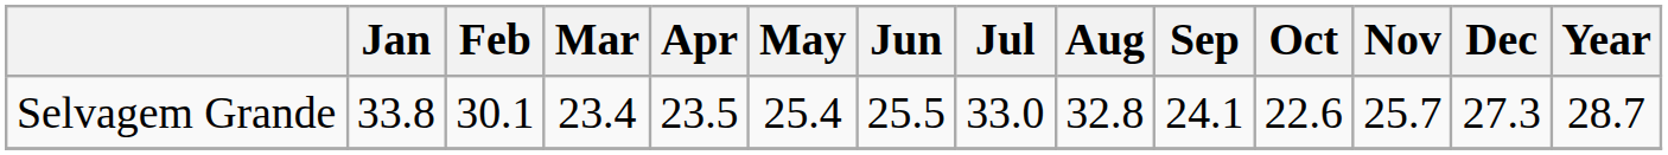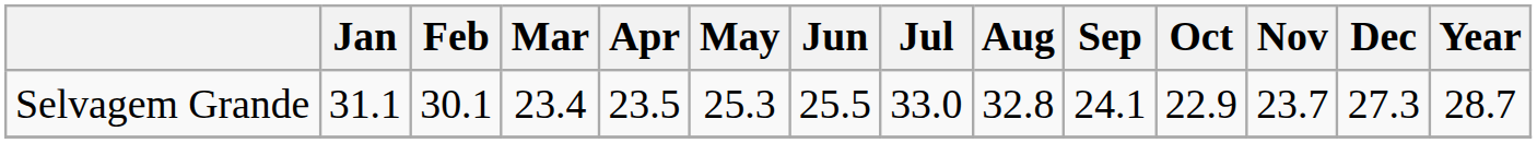Selvagem Grande | Jan: 33.8 -> 31.1
Selvagem Grande | May: 25.4 -> 25.3
Selvagem Grande | Oct: 22.6 -> 22.9
Selvagem Grande | Nov: 25.7 -> 23.7
